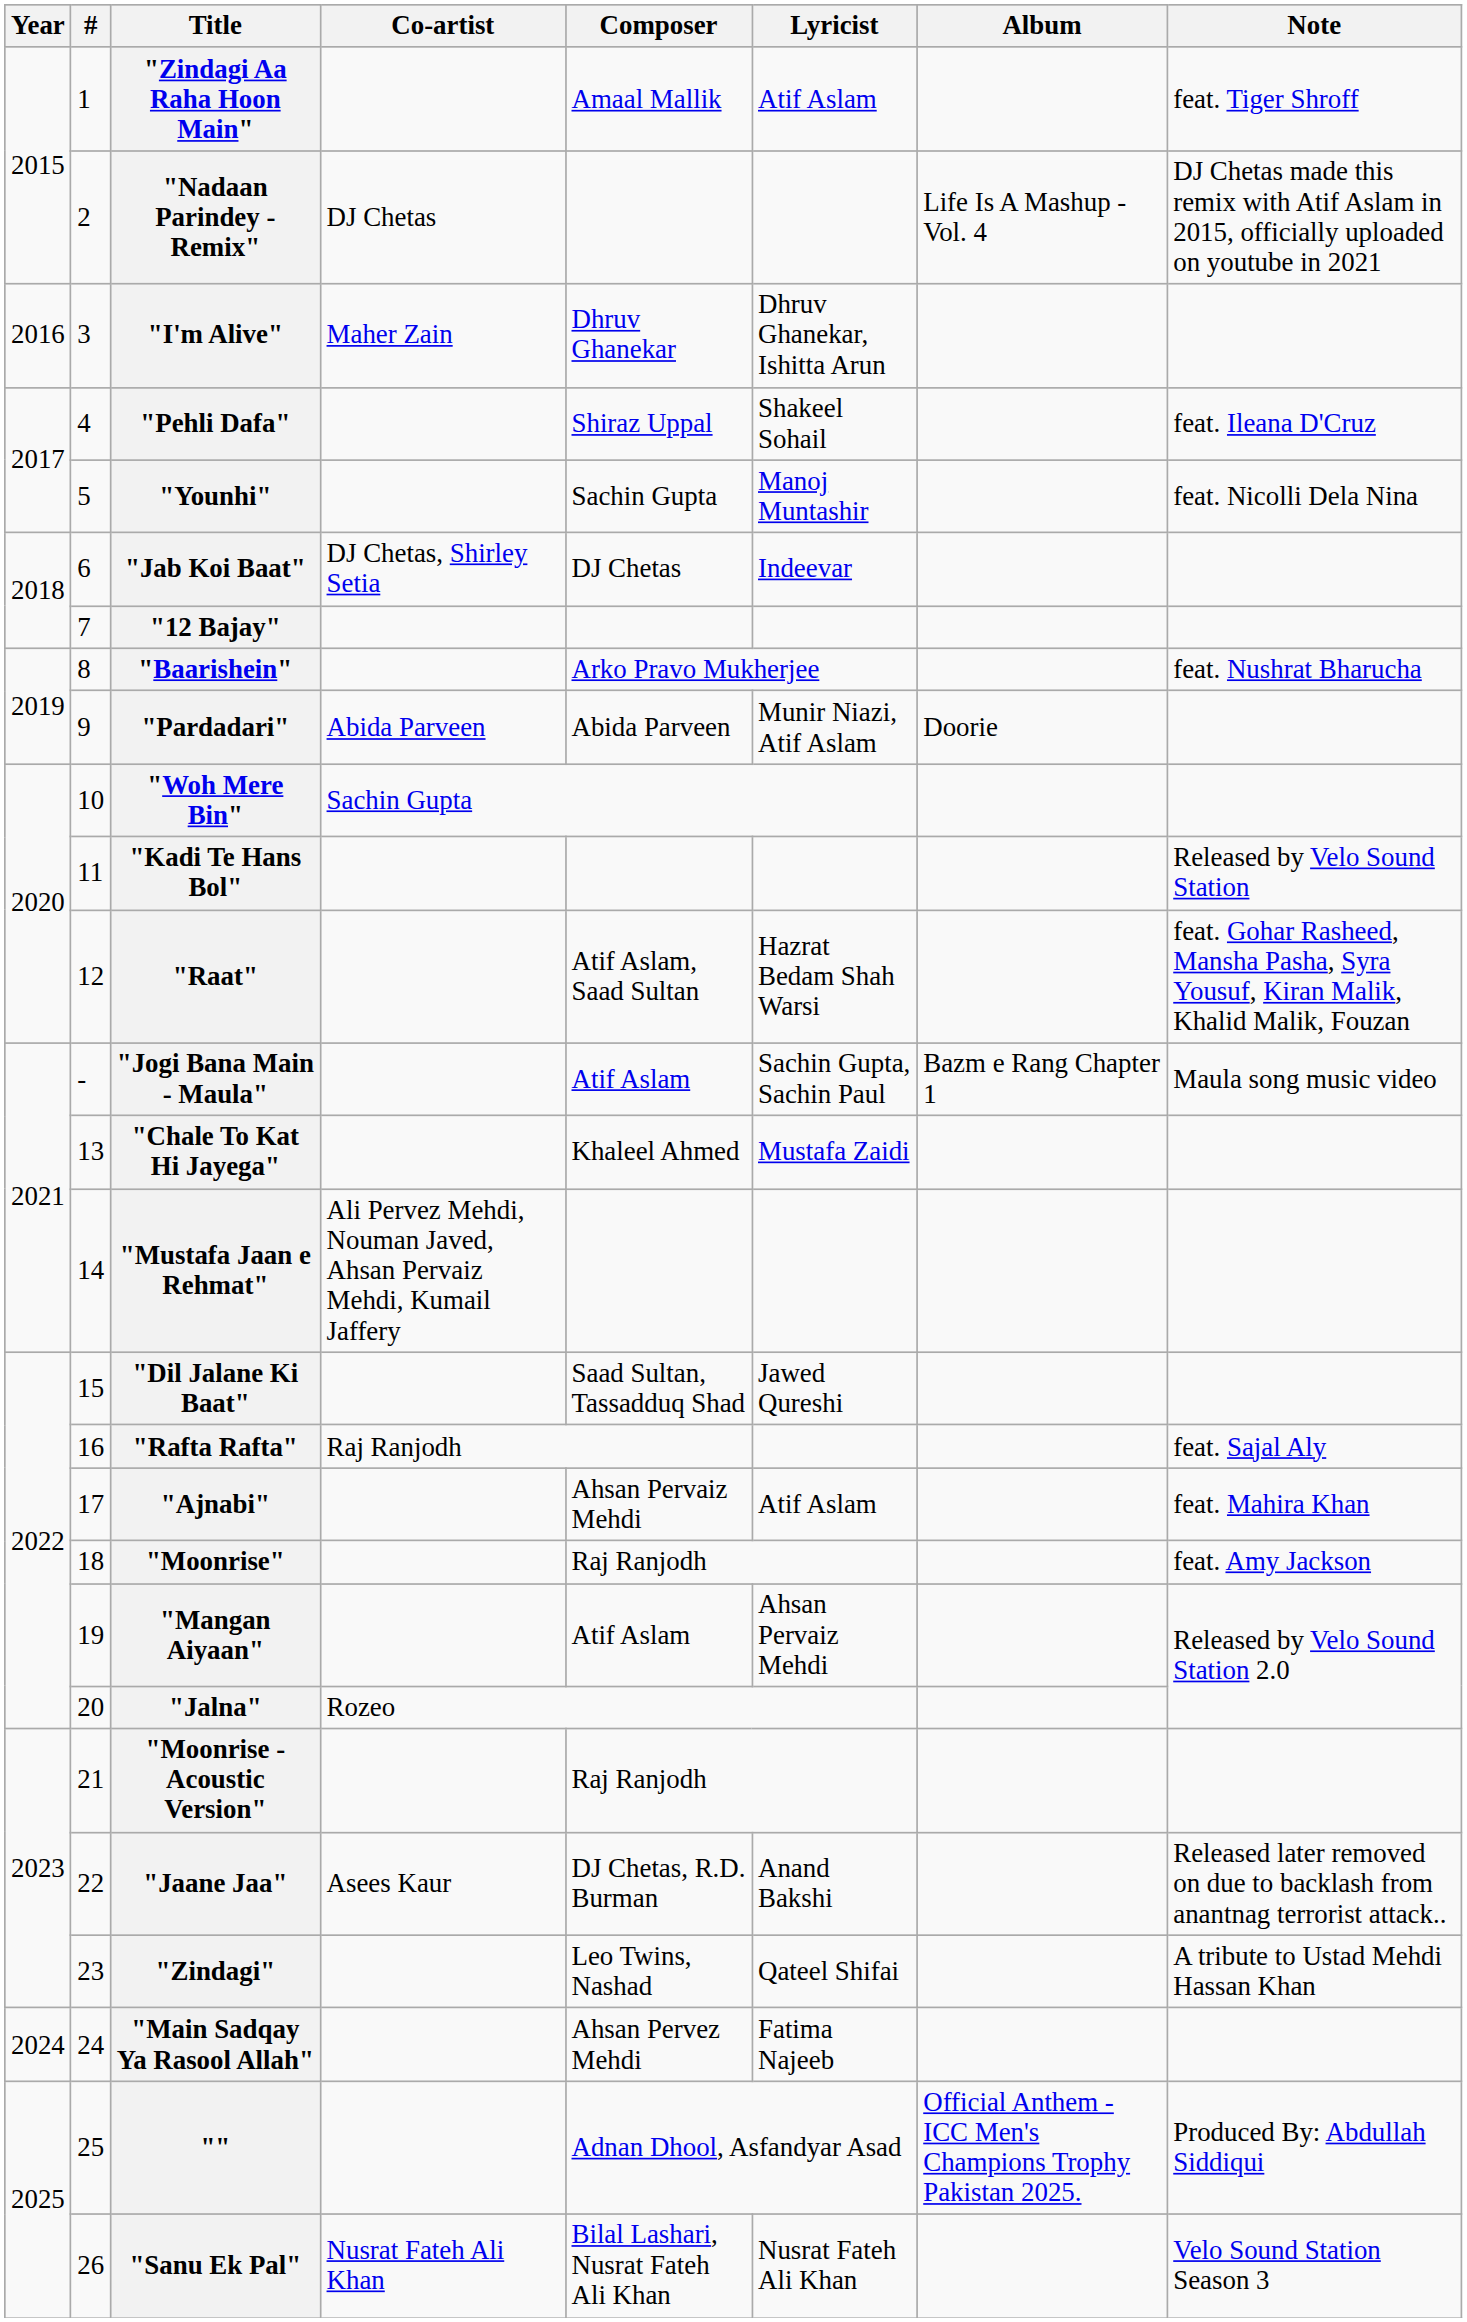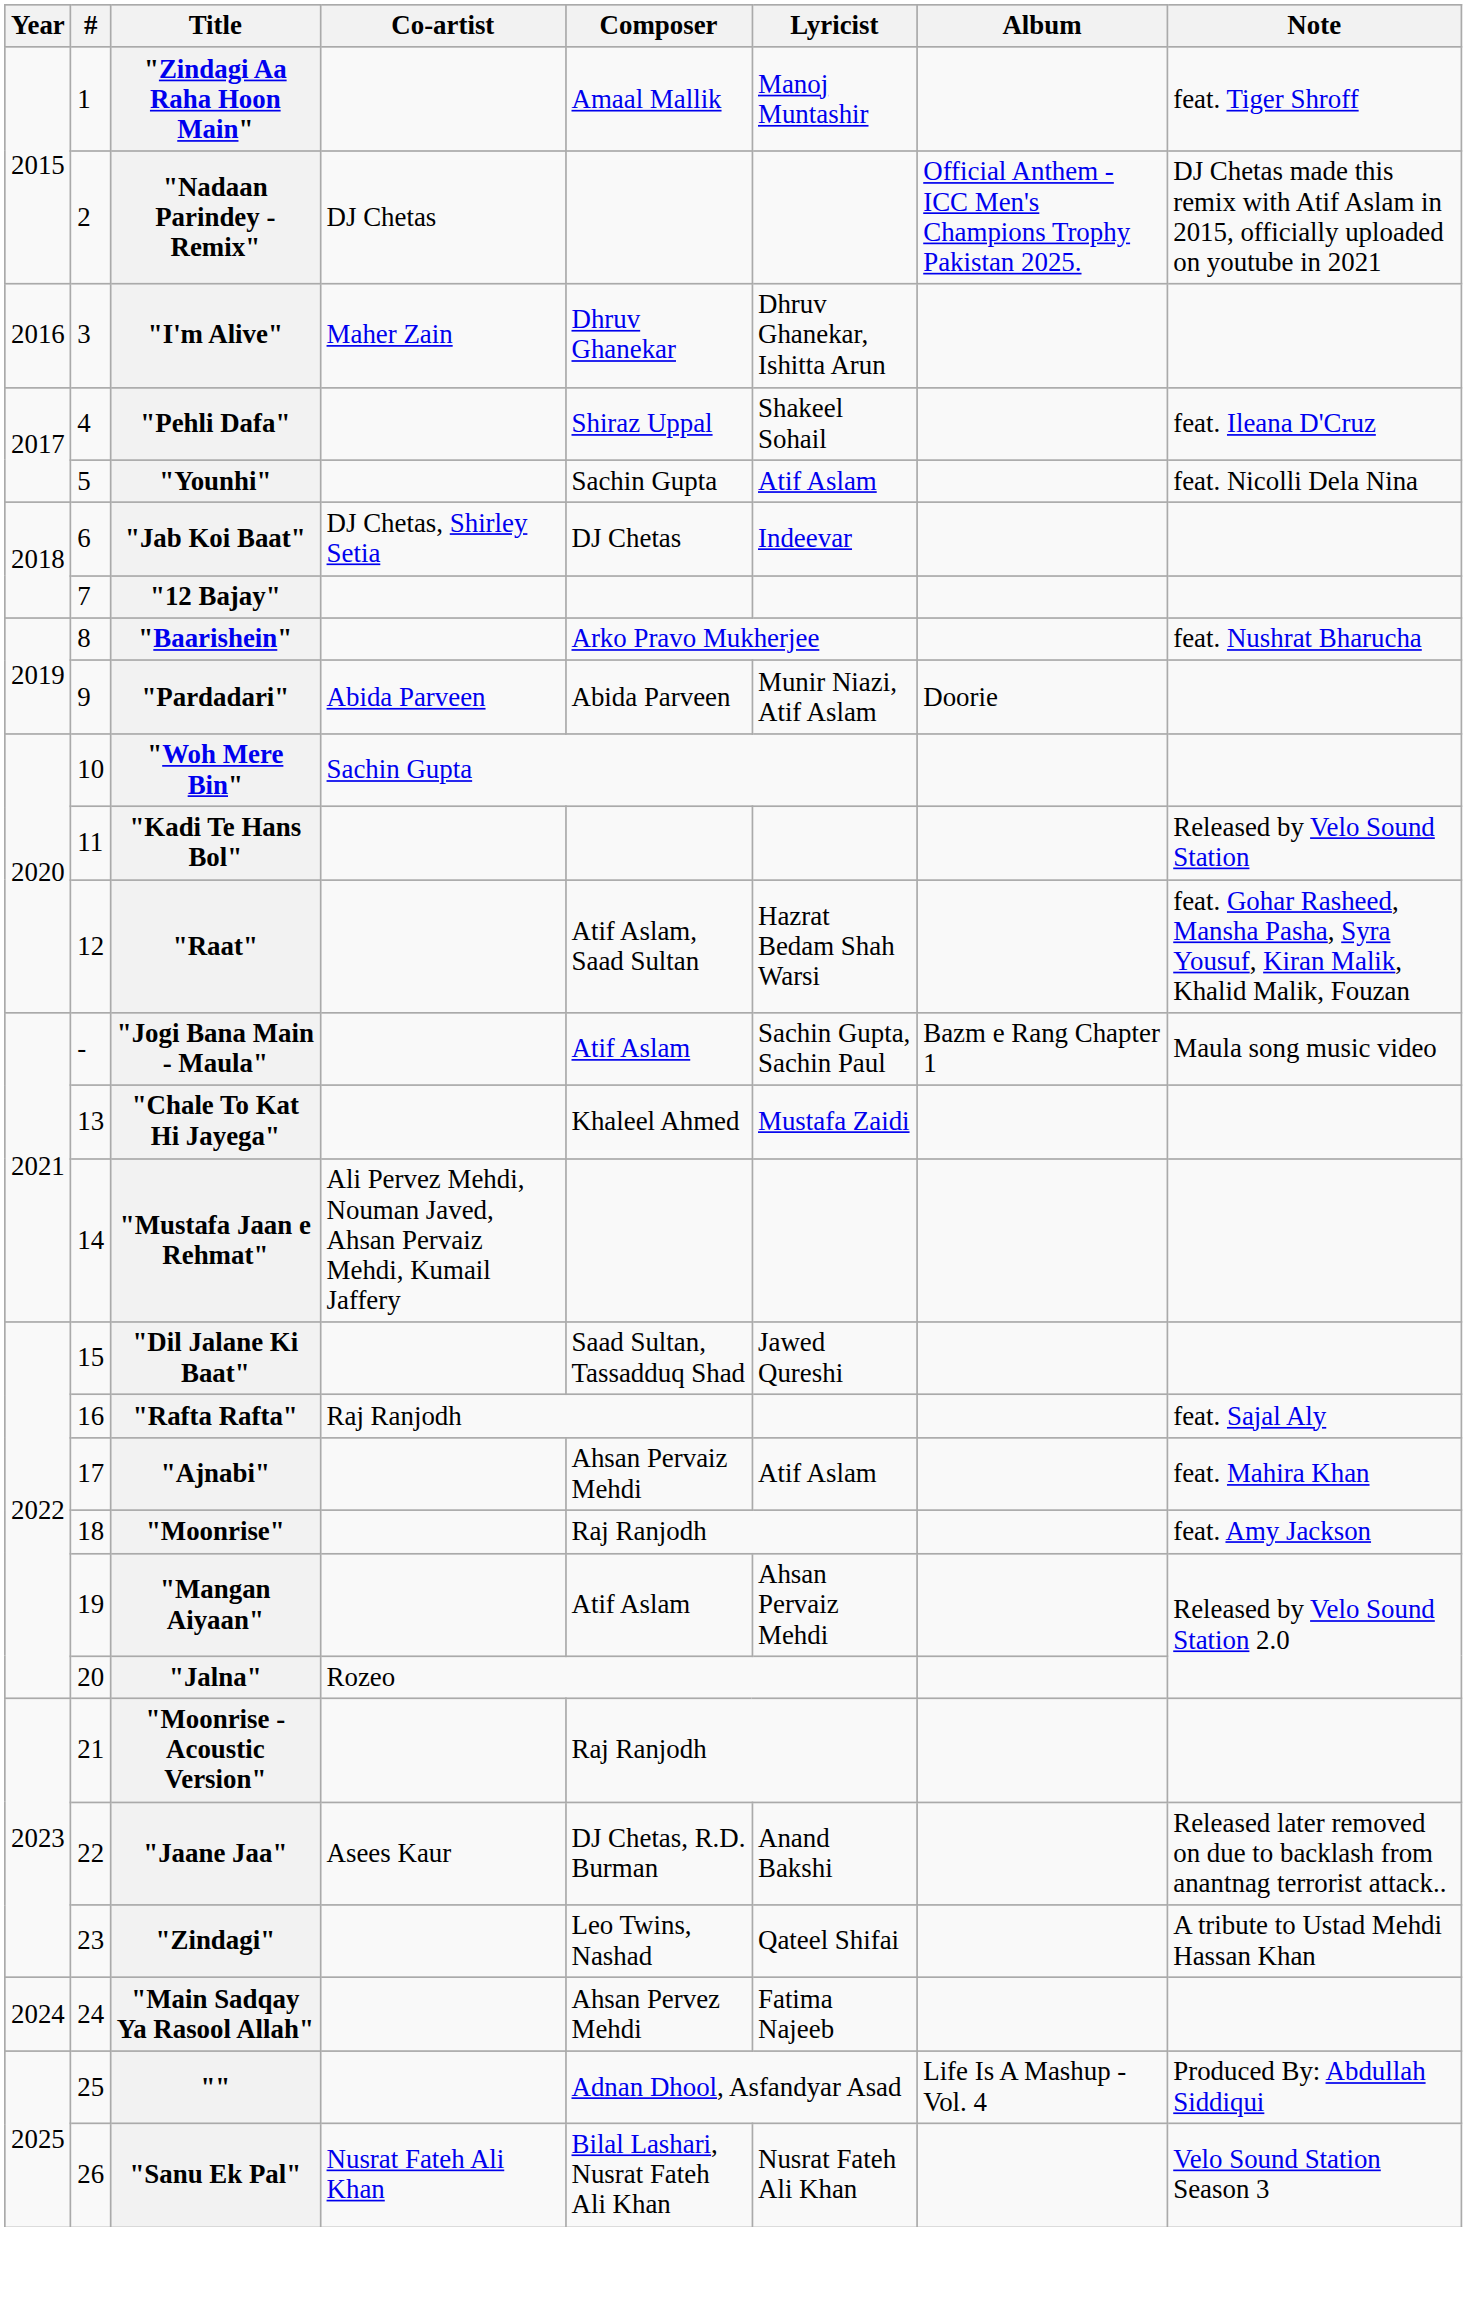"Zindagi Aa Raha Hoon Main" | Lyricist: Atif Aslam -> Manoj Muntashir
"Nadaan Parindey - Remix" | Album: Life Is A Mashup - Vol. 4 -> Official Anthem - ICC Men's Champions Trophy Pakistan 2025.
"Younhi" | Lyricist: Manoj Muntashir -> Atif Aslam
"" | Album: Official Anthem - ICC Men's Champions Trophy Pakistan 2025. -> Life Is A Mashup - Vol. 4
